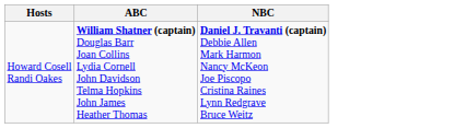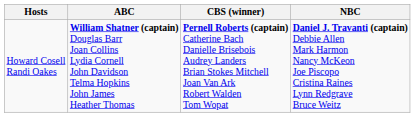+ column: CBS (winner) | Pernell Roberts (captain) Catherine Bach Danielle Brisebois Audrey Landers Brian Stokes Mitchell Joan Van Ark Robert Walden Tom Wopat
